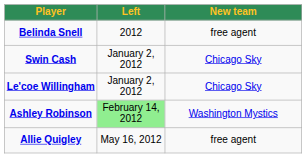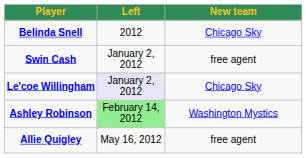Belinda Snell | New team: free agent -> Chicago Sky
Swin Cash | New team: Chicago Sky -> free agent
Le'coe Willingham | Left: no background -> lavender background
